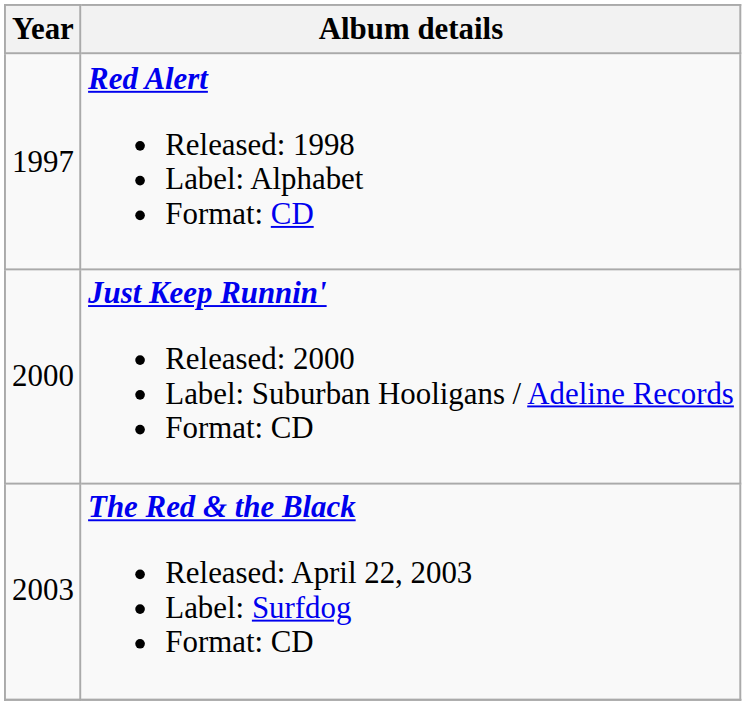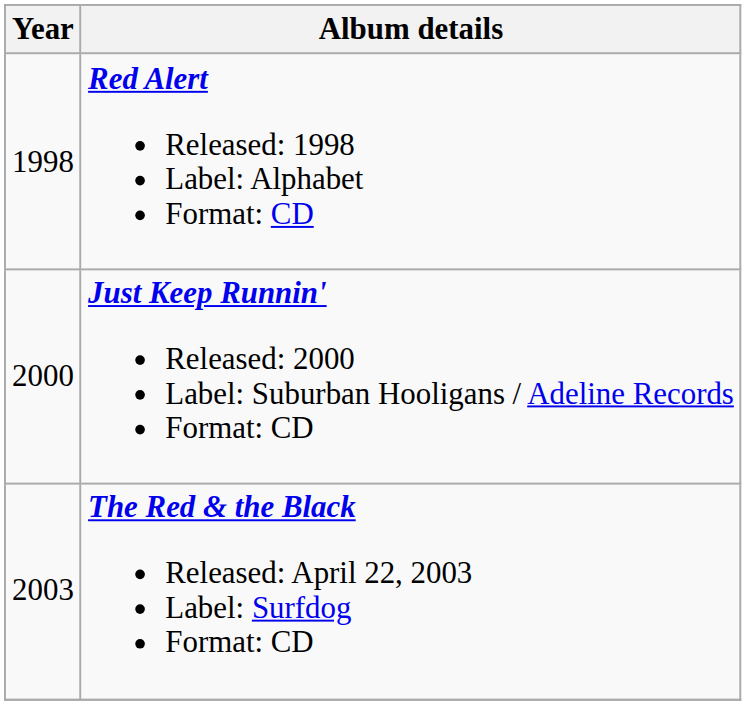Red Alert Released: 1998 Label: Alphabet Format: CD | Year: 1997 -> 1998
